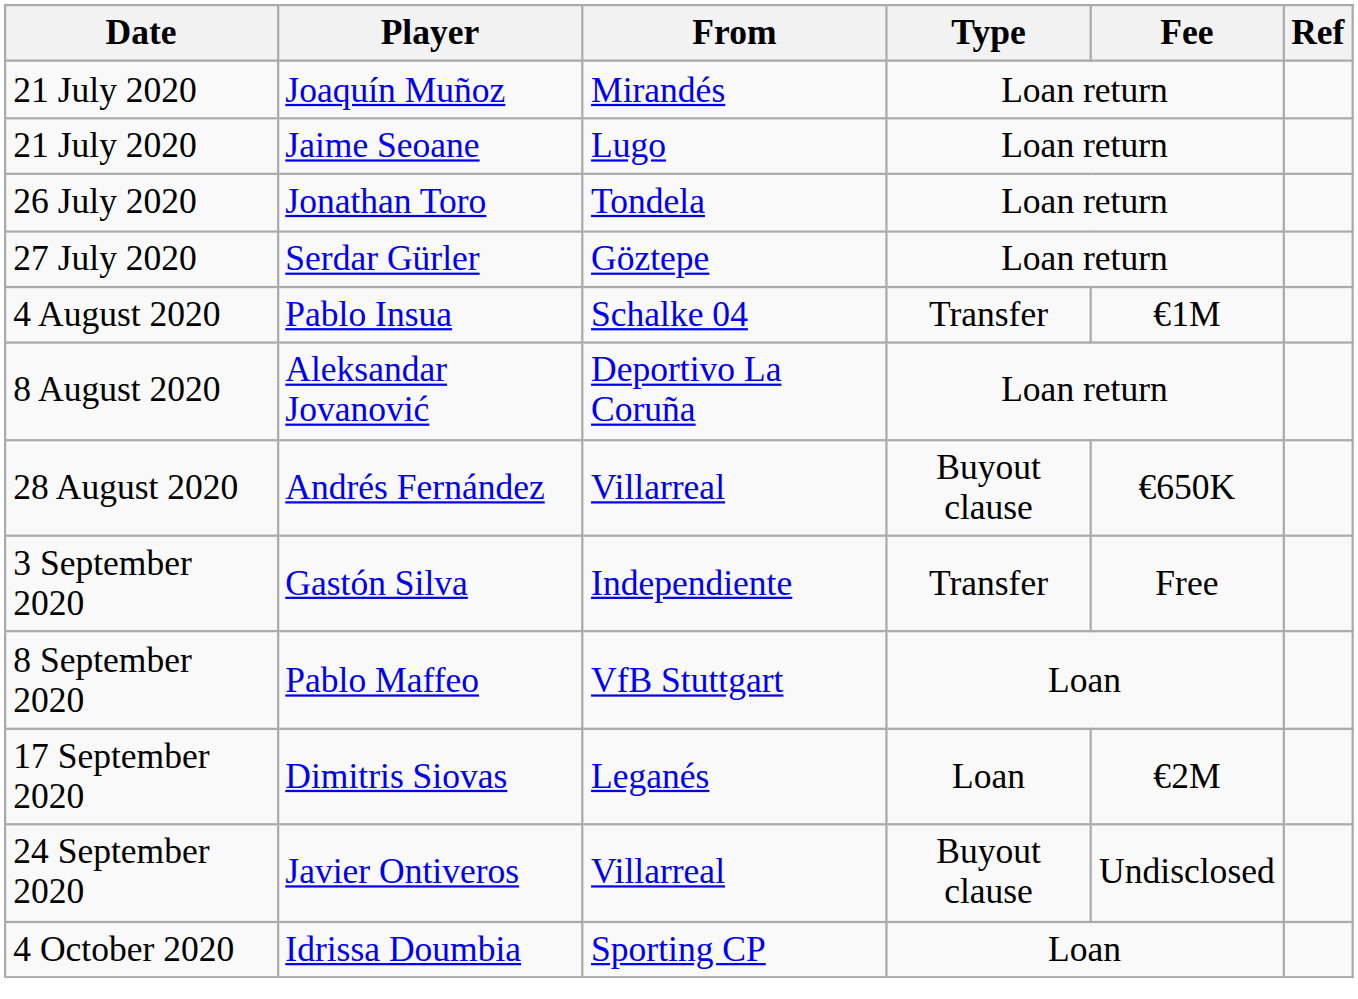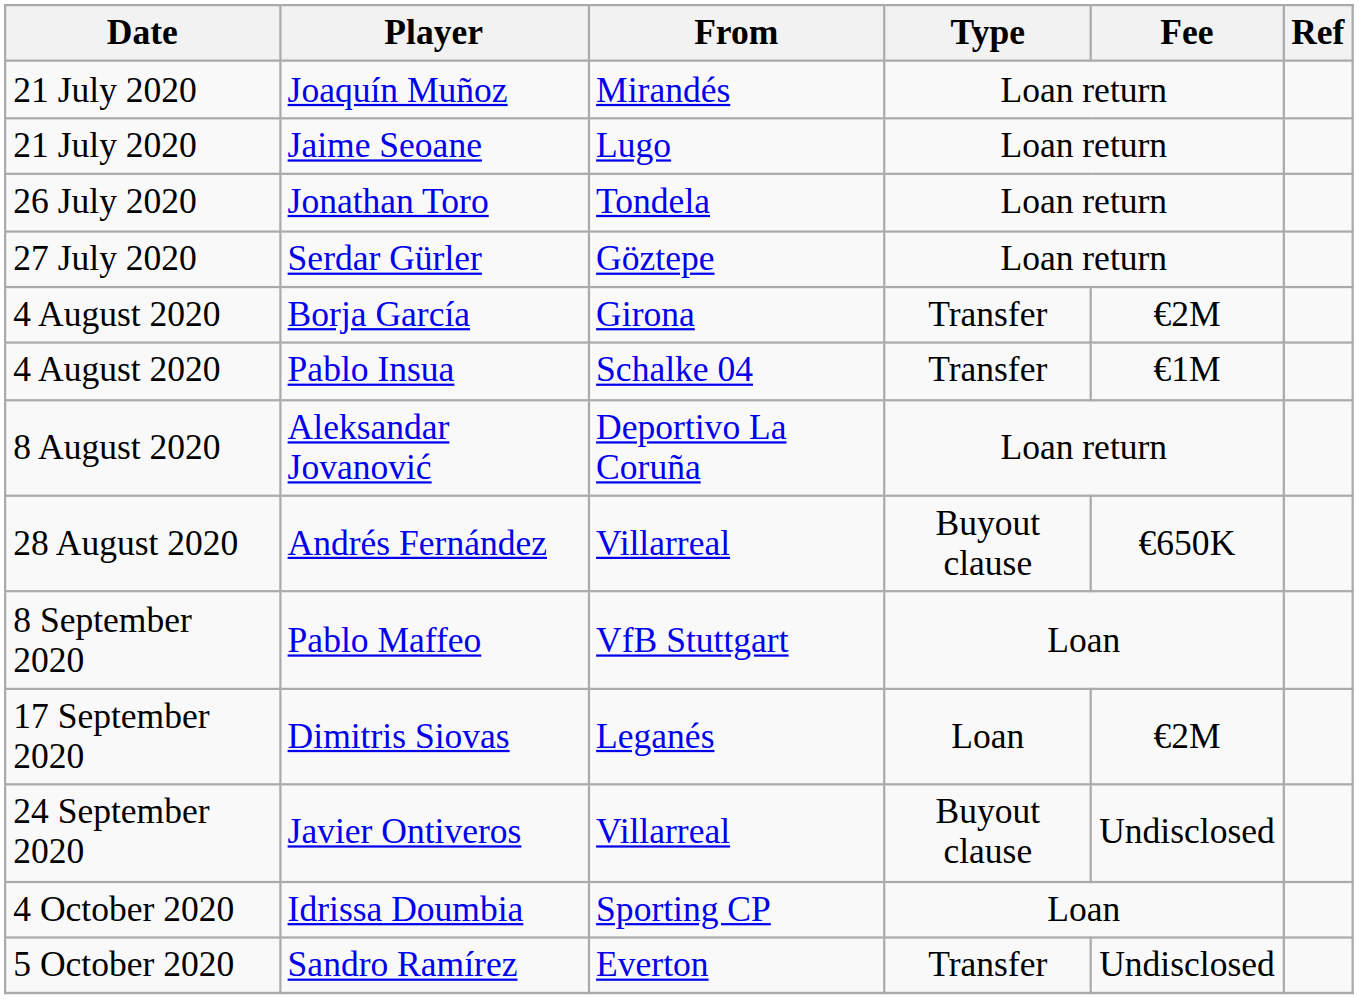+ row: 4 August 2020 | Borja García | Girona | Transfer | €2M
- row: 3 September 2020 | Gastón Silva | Independiente | Transfer | Free
+ row: 5 October 2020 | Sandro Ramírez | Everton | Transfer | Undisclosed
